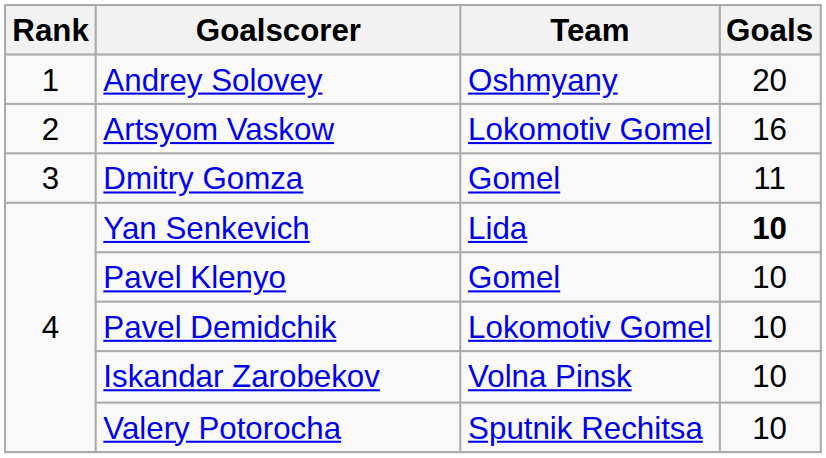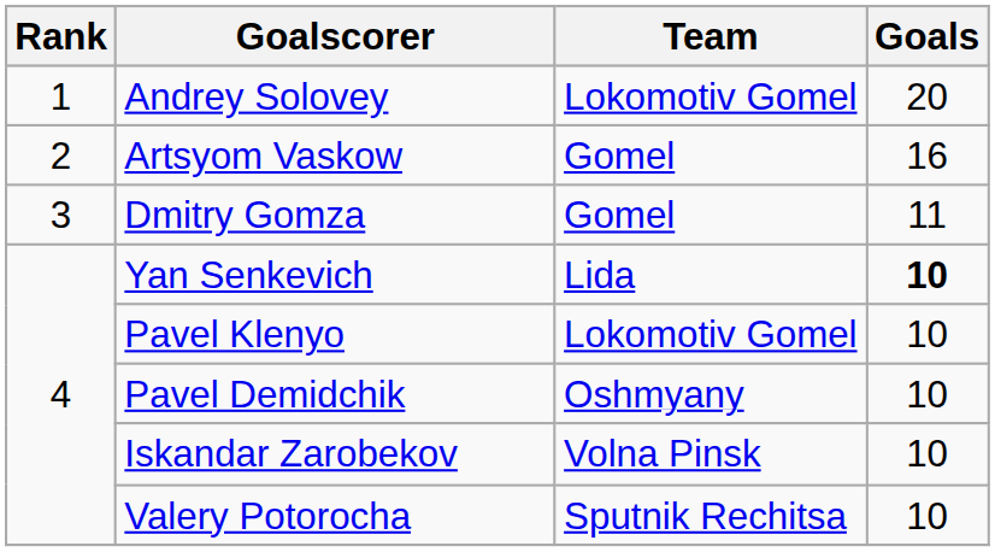Andrey Solovey | Team: Oshmyany -> Lokomotiv Gomel
Artsyom Vaskow | Team: Lokomotiv Gomel -> Gomel
Pavel Klenyo | Team: Gomel -> Lokomotiv Gomel
Pavel Demidchik | Team: Lokomotiv Gomel -> Oshmyany
